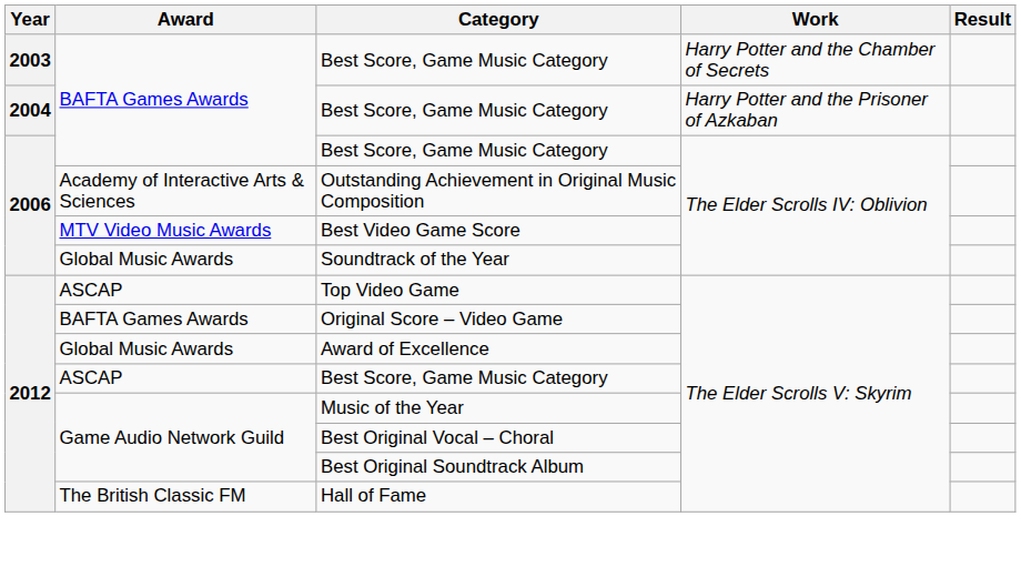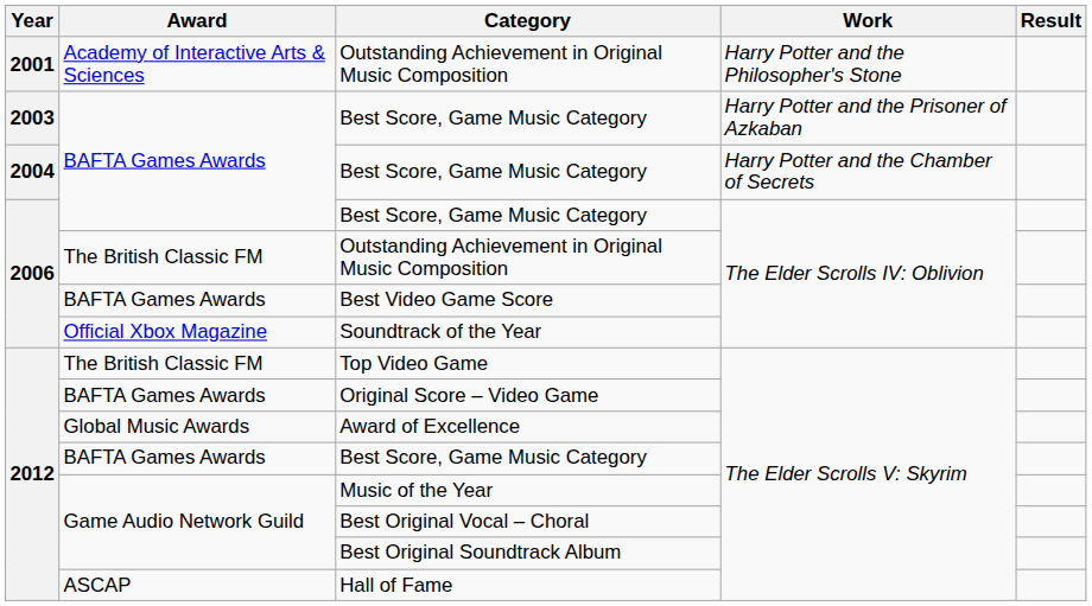+ row: 2001 | Academy of Interactive Arts & Sciences | Outstanding Achievement in Original Music Composition | Harry Potter and the Philosopher's Stone
2003 / Best Score, Game Music Category | Work: Harry Potter and the Chamber of Secrets -> Harry Potter and the Prisoner of Azkaban
2004 / Best Score, Game Music Category | Work: Harry Potter and the Prisoner of Azkaban -> Harry Potter and the Chamber of Secrets
2006 / Outstanding Achievement in Original Music Composition | Award: Academy of Interactive Arts & Sciences -> The British Classic FM
Best Video Game Score | Award: MTV Video Music Awards -> BAFTA Games Awards
Soundtrack of the Year | Award: Global Music Awards -> Official Xbox Magazine
Top Video Game | Award: ASCAP -> The British Classic FM
2012 / Best Score, Game Music Category | Award: ASCAP -> BAFTA Games Awards
Hall of Fame | Award: The British Classic FM -> ASCAP
